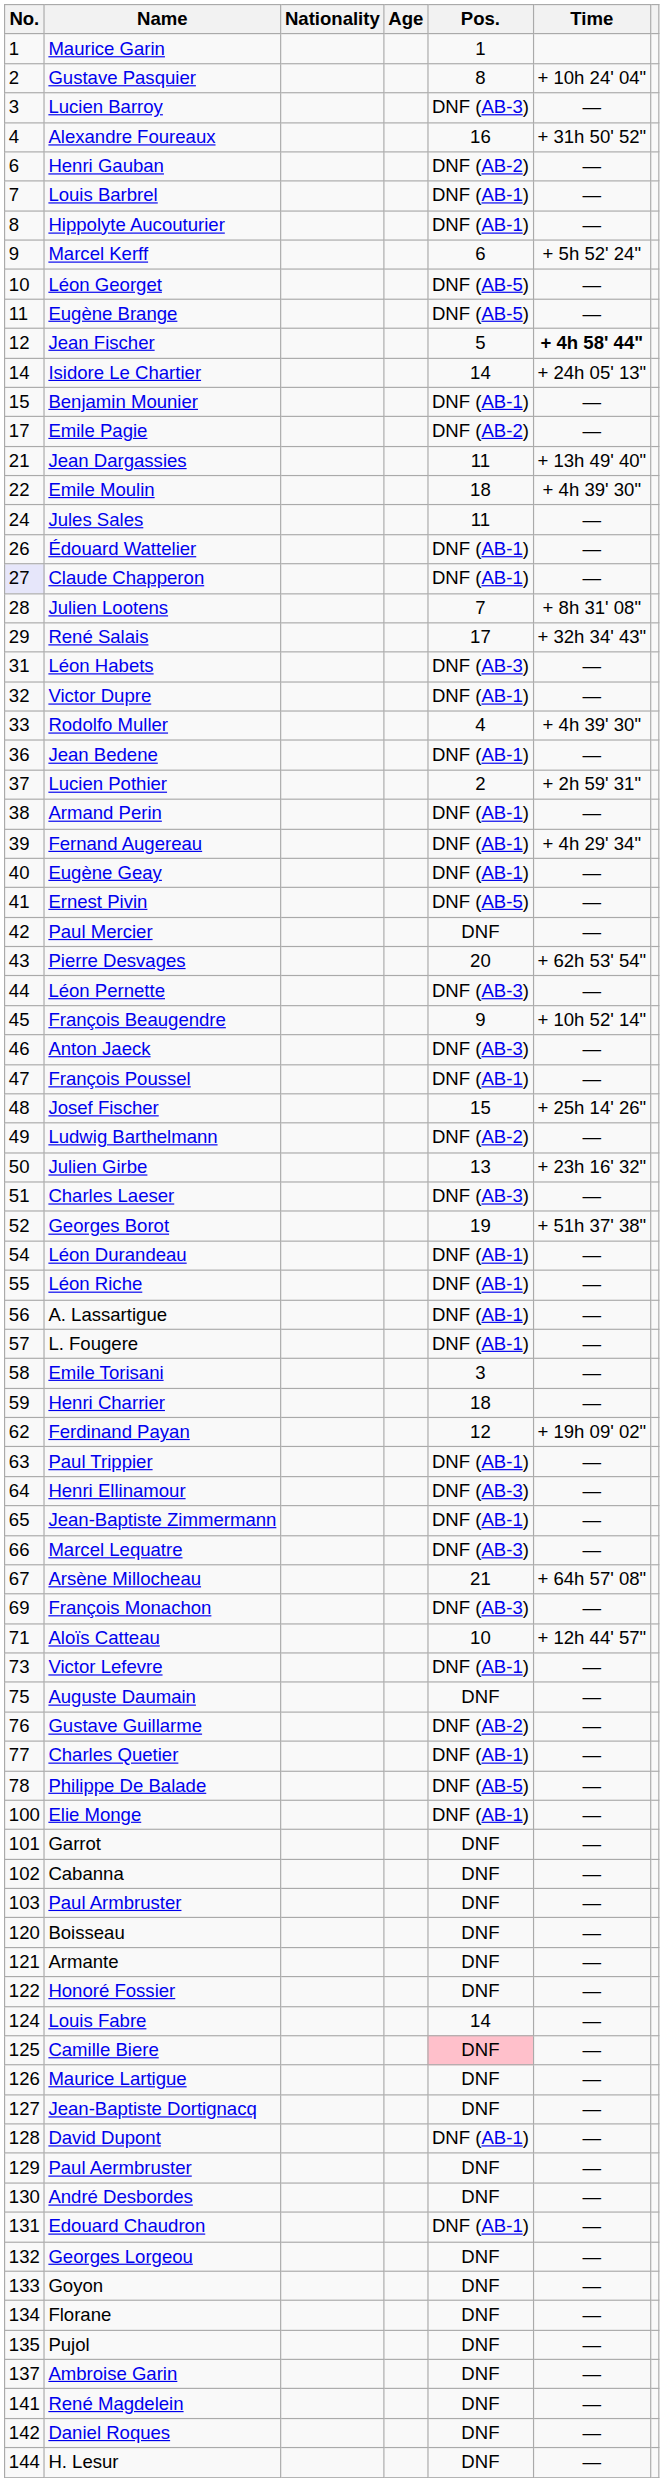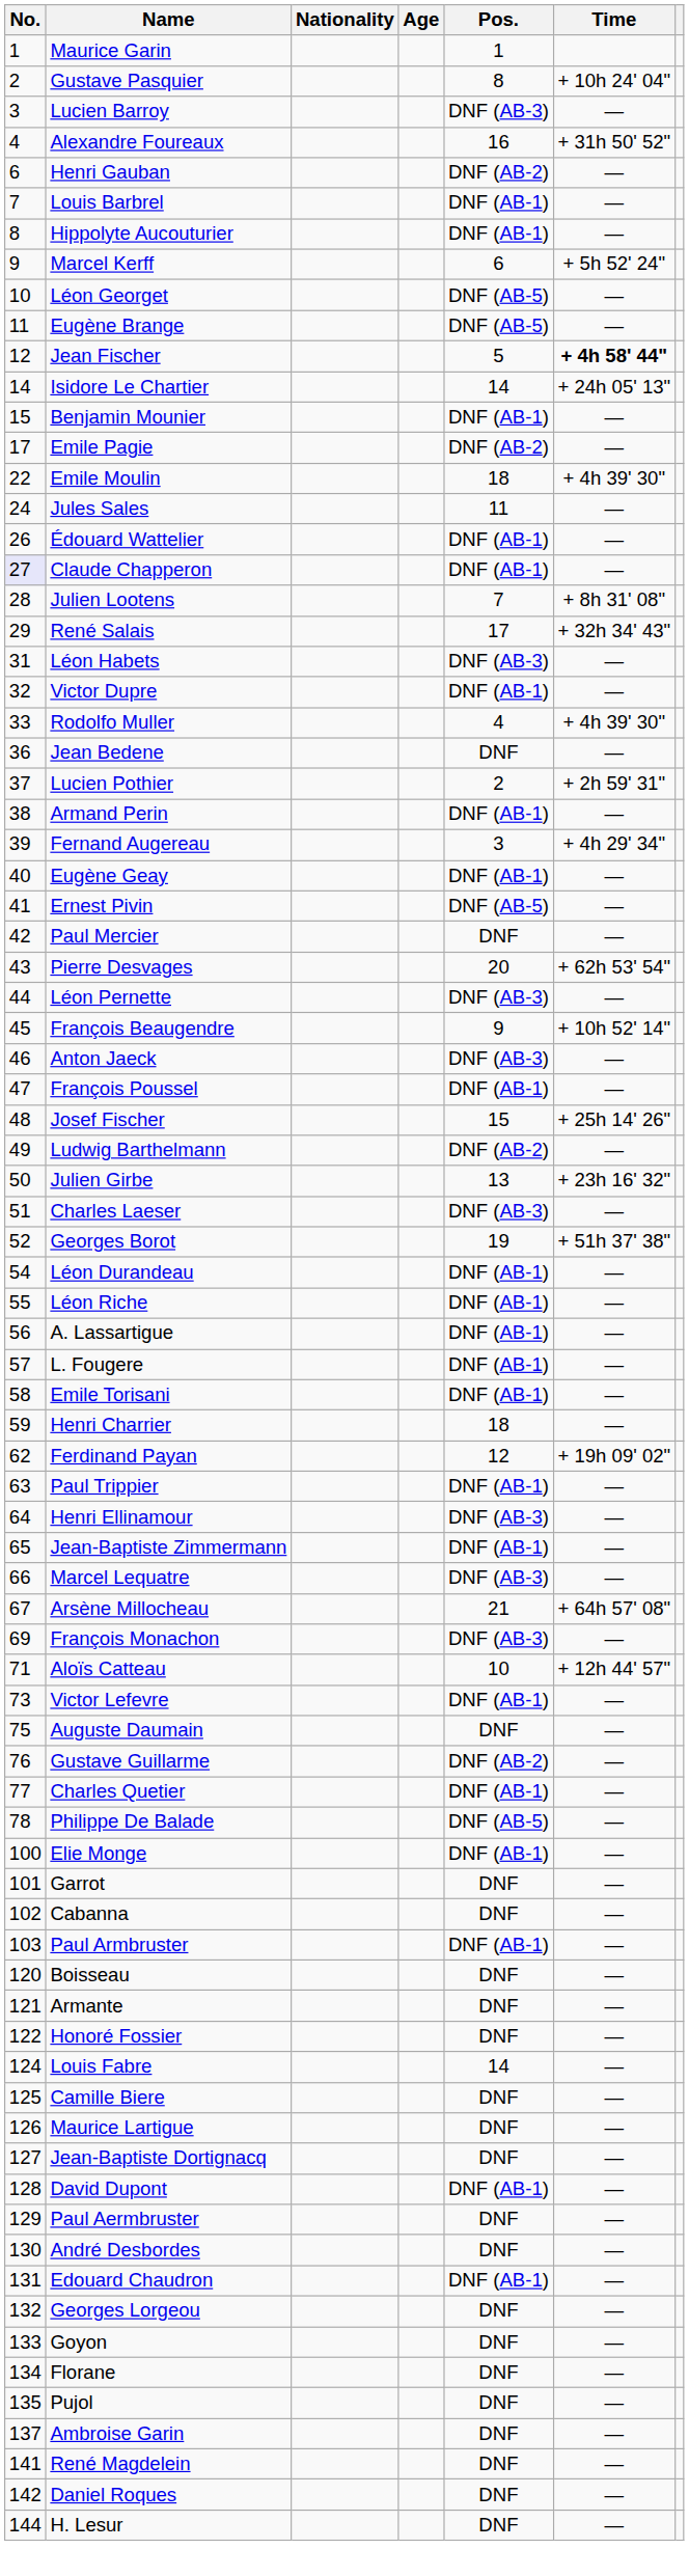- row: 21 | Jean Dargassies | 11 | + 13h 49' 40"
Jean Bedene | Pos.: DNF (AB-1) -> DNF
Fernand Augereau | Pos.: DNF (AB-1) -> 3
Emile Torisani | Pos.: 3 -> DNF (AB-1)
Paul Armbruster | Pos.: DNF -> DNF (AB-1)
Camille Biere | Pos.: pink background -> no background
